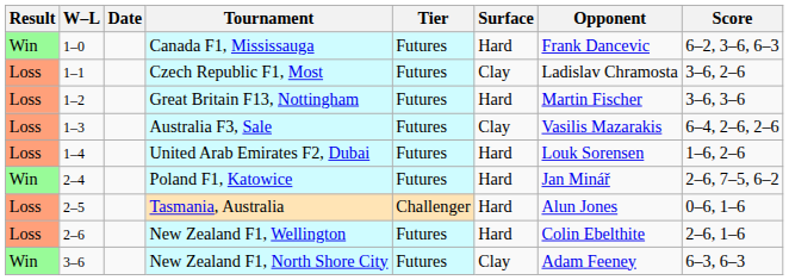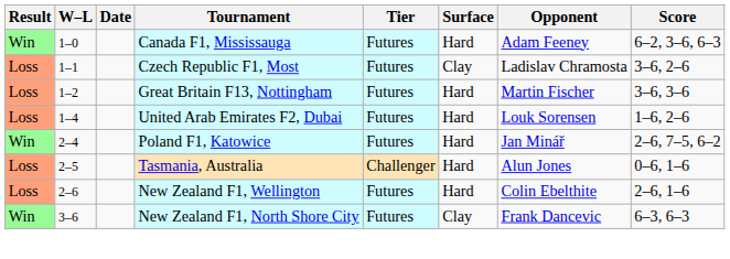Canada F1, Mississauga | Opponent: Frank Dancevic -> Adam Feeney
- row: Loss | 1–3 | Australia F3, Sale | Futures | Clay | Vasilis Mazarakis | 6–4, 2–6, 2–6
New Zealand F1, North Shore City | Opponent: Adam Feeney -> Frank Dancevic
